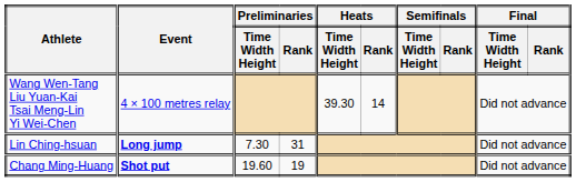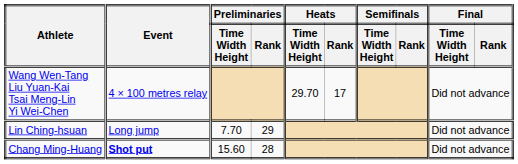Wang Wen-Tang Liu Yuan-Kai Tsai Meng-Lin Yi Wei-Chen | Heats / Time Width Height: 39.30 -> 29.70
Wang Wen-Tang Liu Yuan-Kai Tsai Meng-Lin Yi Wei-Chen | Heats / Rank: 14 -> 17
Lin Ching-hsuan | Event: bold -> normal
Lin Ching-hsuan | Preliminaries / Time Width Height: 7.30 -> 7.70
Lin Ching-hsuan | Preliminaries / Rank: 31 -> 29
Chang Ming-Huang | Preliminaries / Time Width Height: 19.60 -> 15.60
Chang Ming-Huang | Preliminaries / Rank: 19 -> 28
